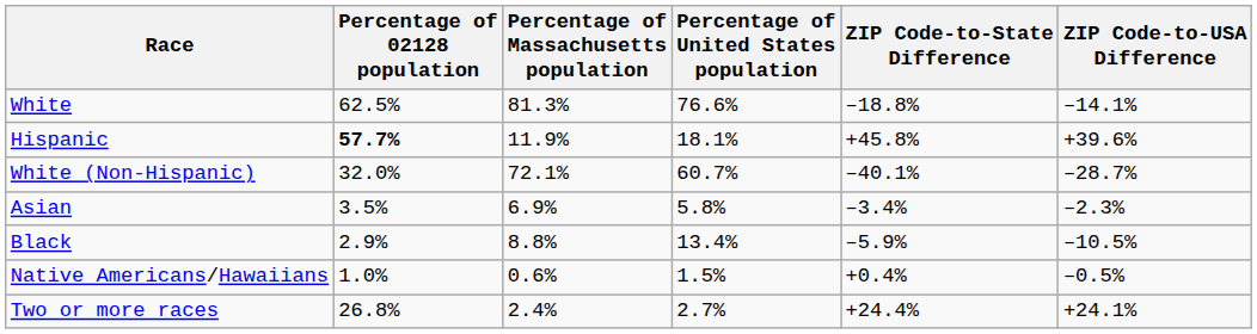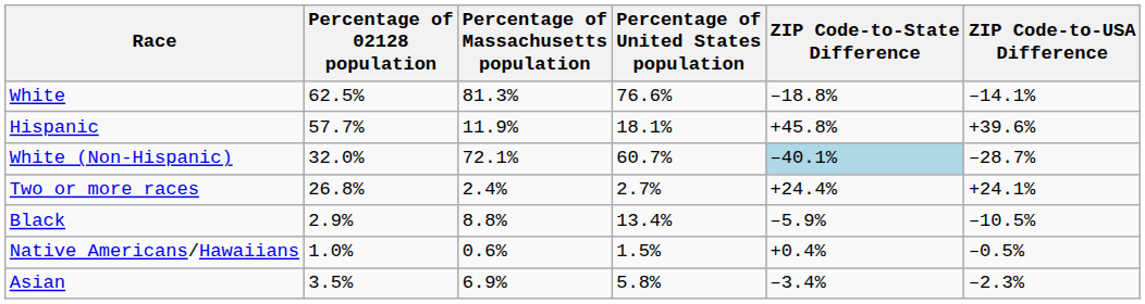Hispanic | Percentage of 02128 population: bold -> normal
White (Non-Hispanic) | ZIP Code-to-State Difference: no background -> lightblue background
rows swapped: Asian <-> Two or more races
